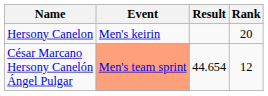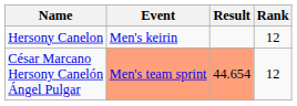Hersony Canelon | Rank: 20 -> 12
César Marcano Hersony Canelón Ángel Pulgar | Result: no background -> lightsalmon background
